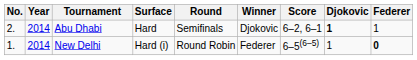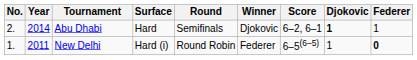New Delhi | Year: 2014 -> 2011
